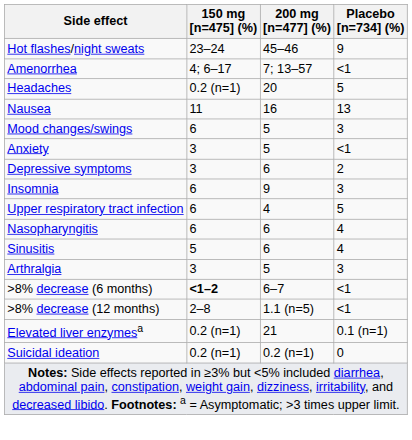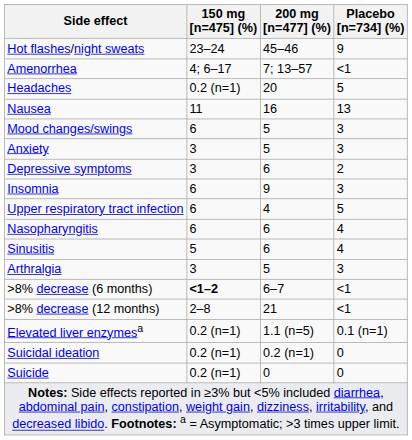Anxiety | Placebo [n=734] (%): <1 -> 3
>8% decrease (12 months) | 200 mg [n=477] (%): 1.1 (n=5) -> 21
Elevated liver enzymesa | 200 mg [n=477] (%): 21 -> 1.1 (n=5)
+ row: Suicide | 0.2 (n=1) | 0 | 0
